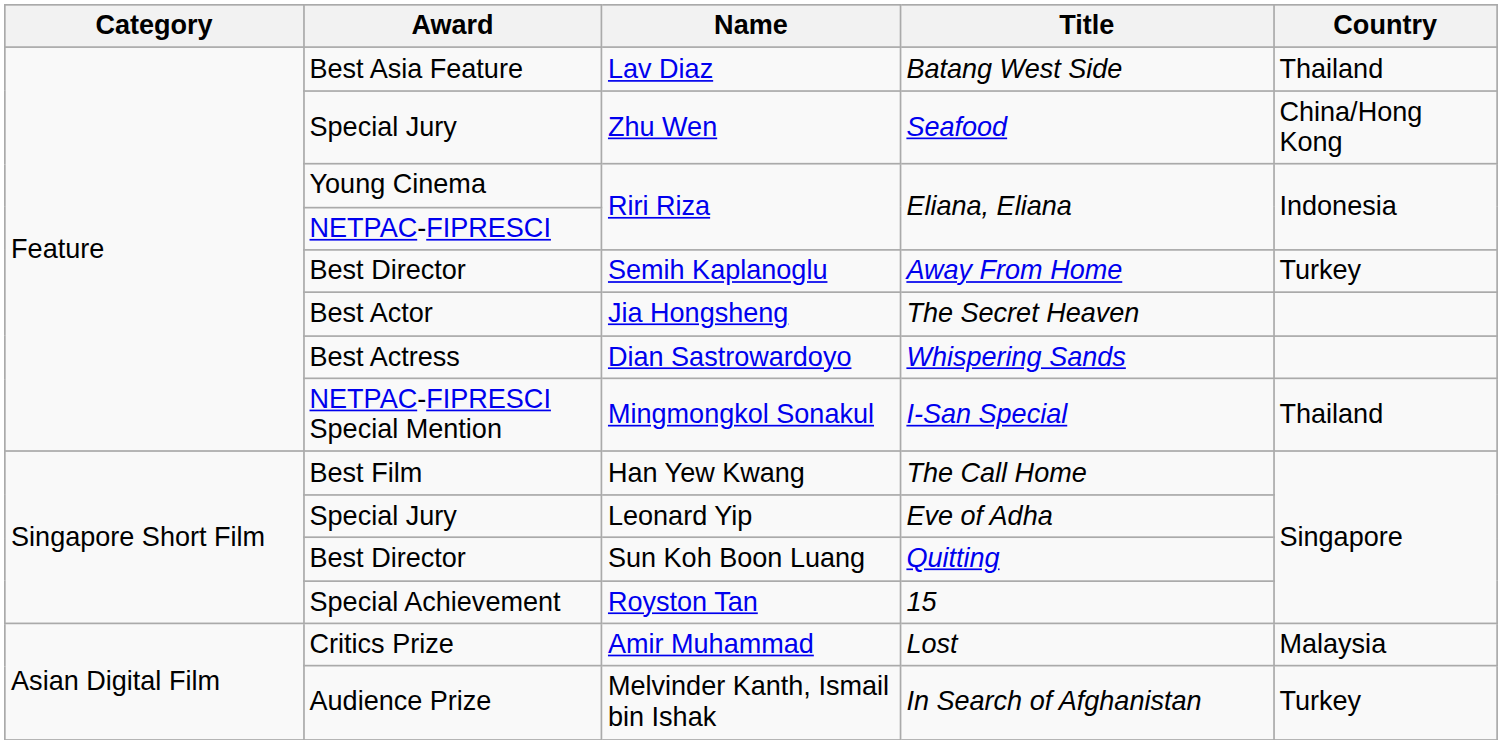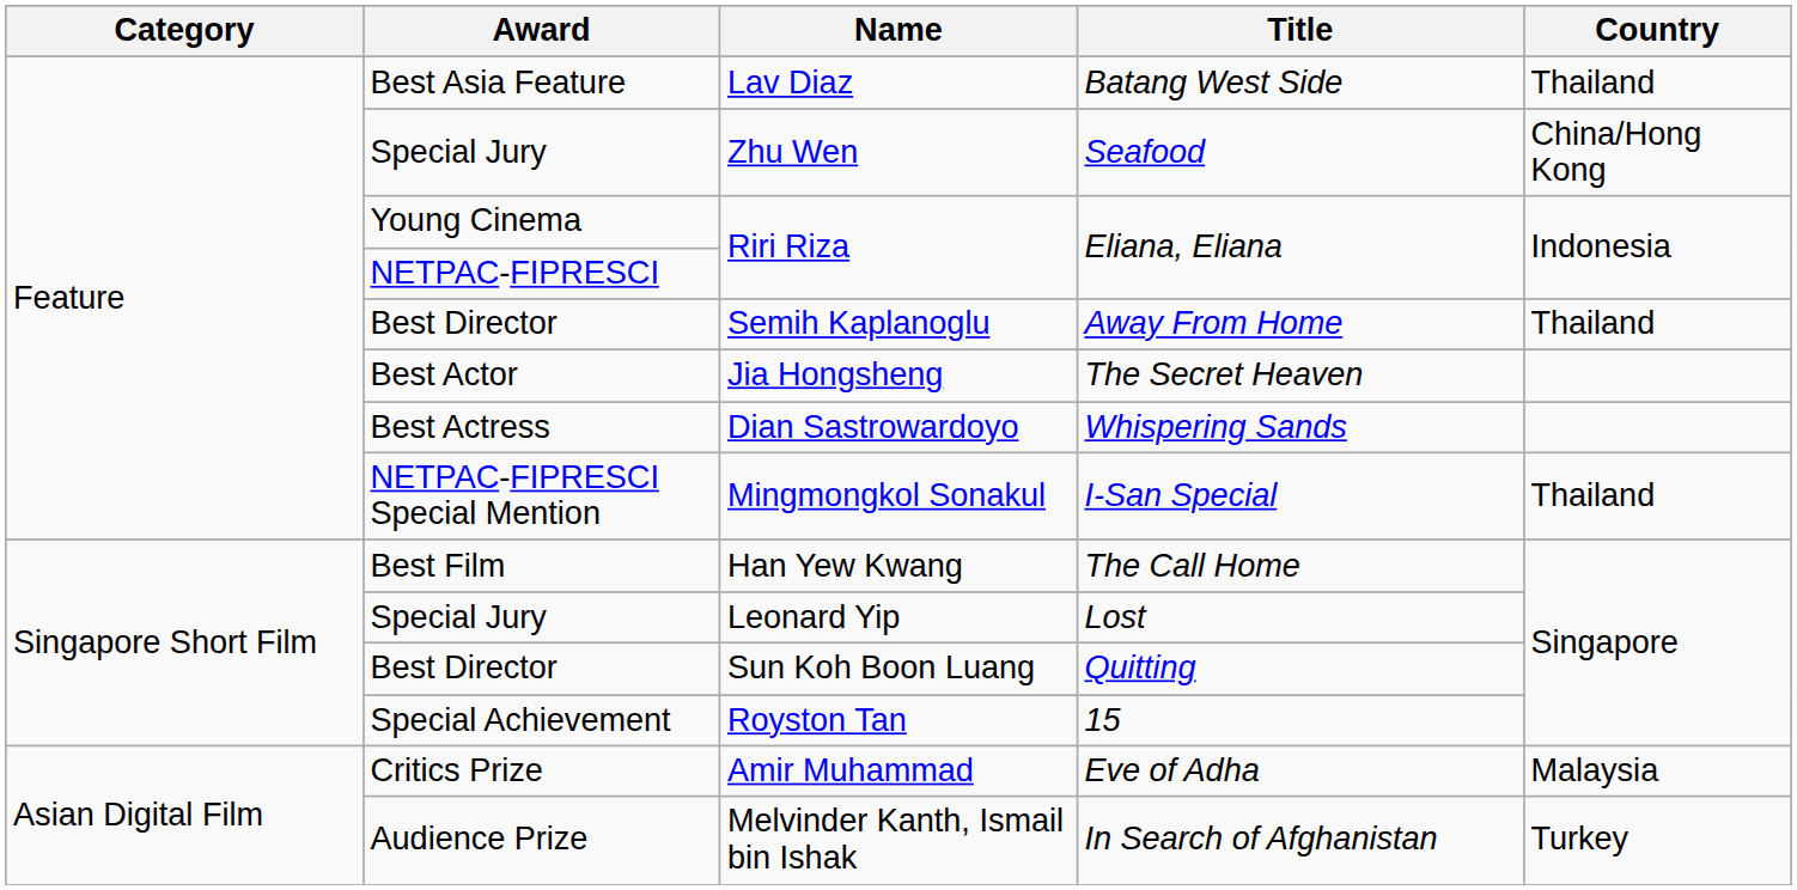Semih Kaplanoglu | Country: Turkey -> Thailand
Leonard Yip | Title: Eve of Adha -> Lost
Amir Muhammad | Title: Lost -> Eve of Adha
